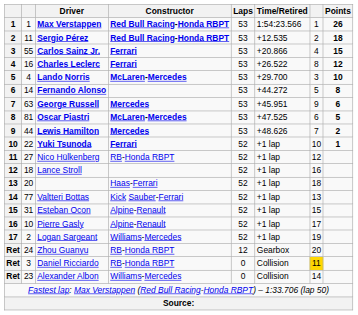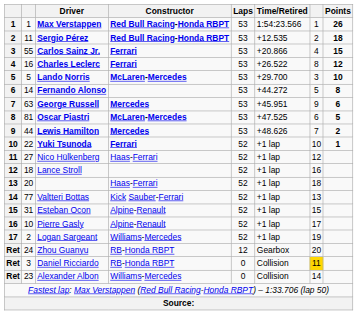Lando Norris | column 2: 4 -> 5
Nico Hülkenberg | Constructor: RB-Honda RBPT -> Haas-Ferrari
